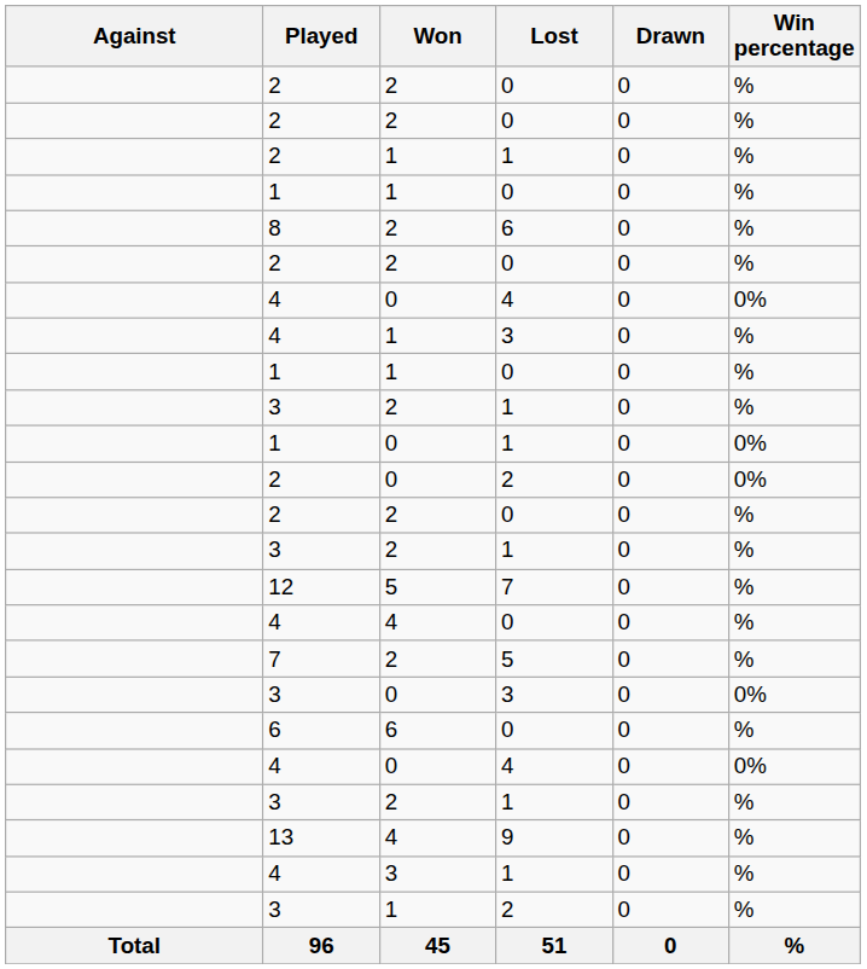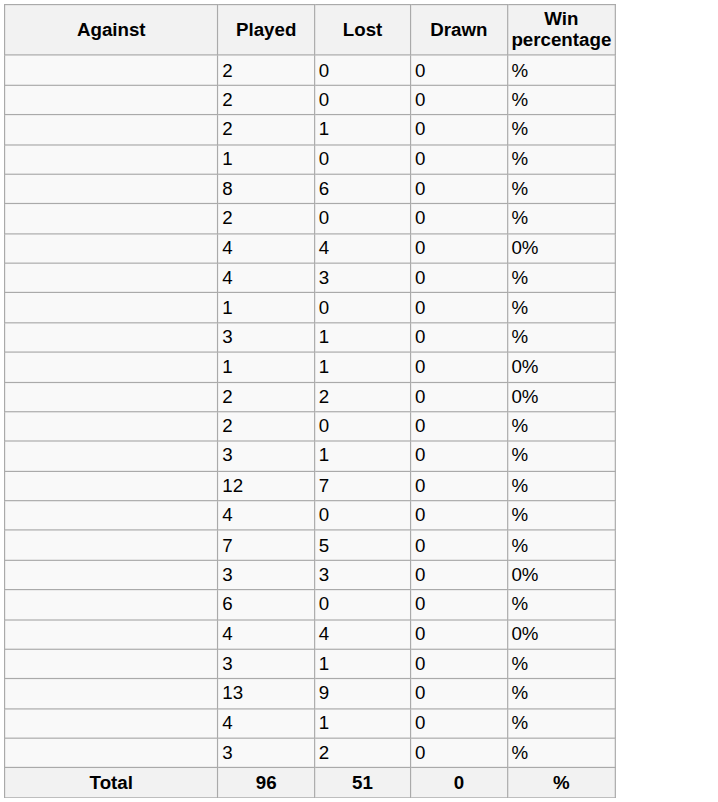- column: Won | 2 | 2 | 1 | 1 | 2 | 2 | 0 | 1 | 1 | 2 | 0 | 0 | 2 | 2 | 5 | 4 | 2 | 0 | 6 | 0 | 2 | 4 | 3 | 1 | 45
